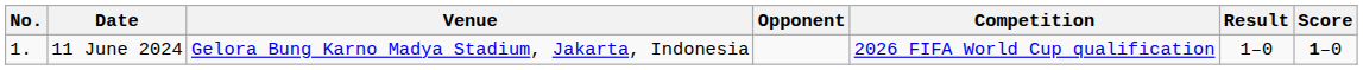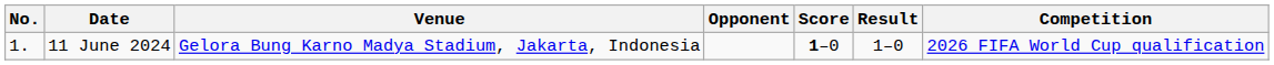columns swapped: Score <-> Competition
